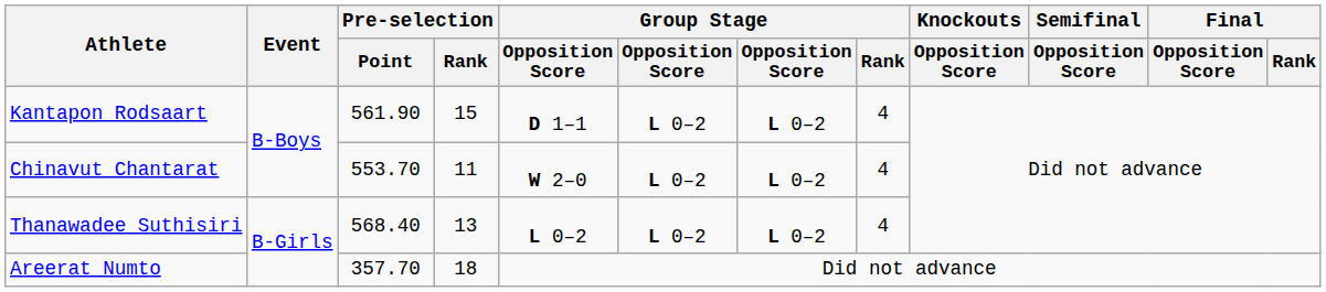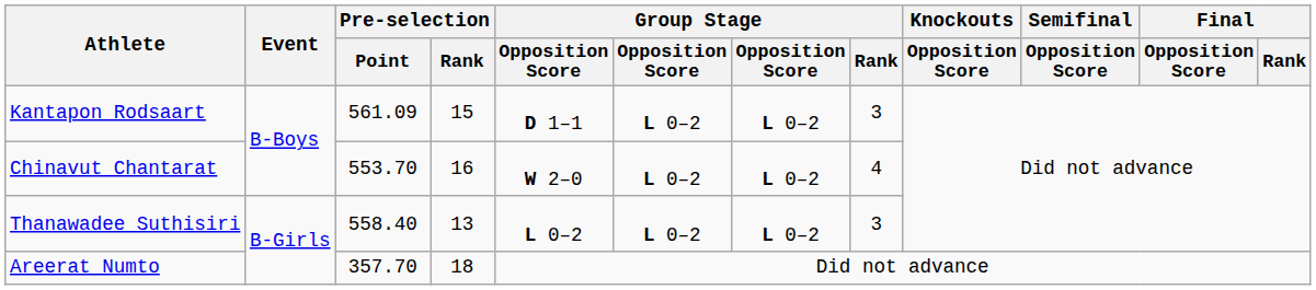Kantapon Rodsaart | Pre-selection / Point: 561.90 -> 561.09
Kantapon Rodsaart | Group Stage / Rank: 4 -> 3
Chinavut Chantarat | Pre-selection / Rank: 11 -> 16
Thanawadee Suthisiri | Pre-selection / Point: 568.40 -> 558.40
Thanawadee Suthisiri | Group Stage / Rank: 4 -> 3
